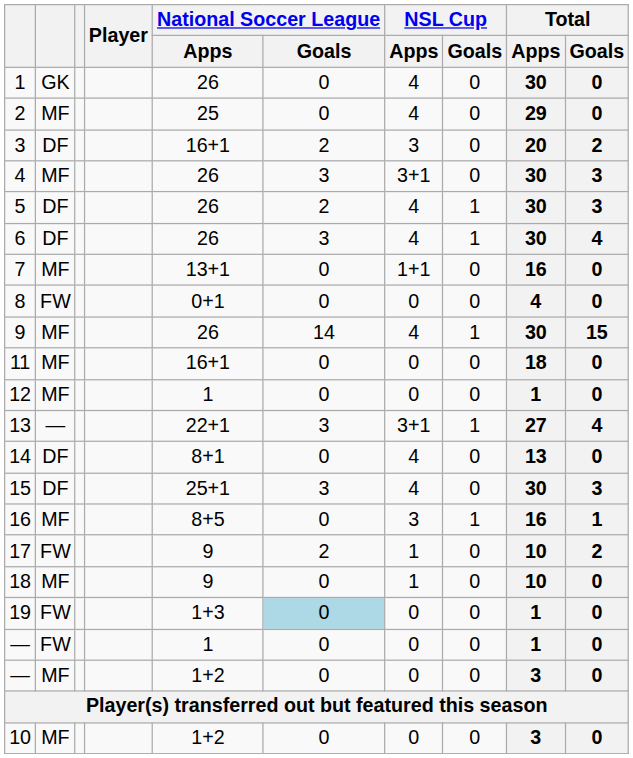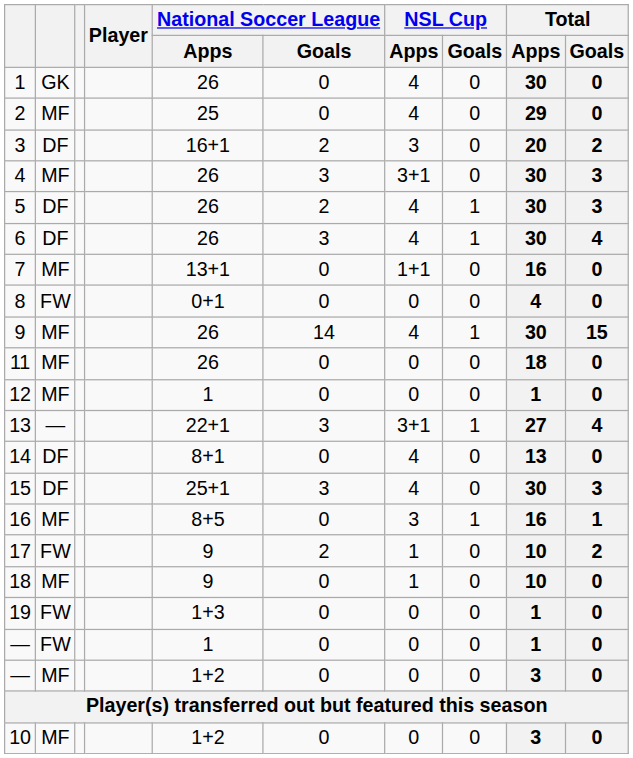11 | National Soccer League / Apps: 16+1 -> 26
19 | National Soccer League / Goals: lightblue background -> no background
